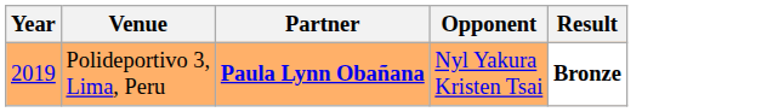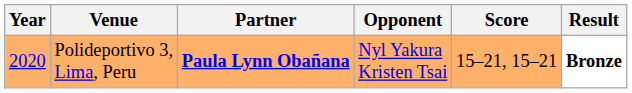+ column: Score | 15–21, 15–21
Polideportivo 3, Lima, Peru | Year: 2019 -> 2020
